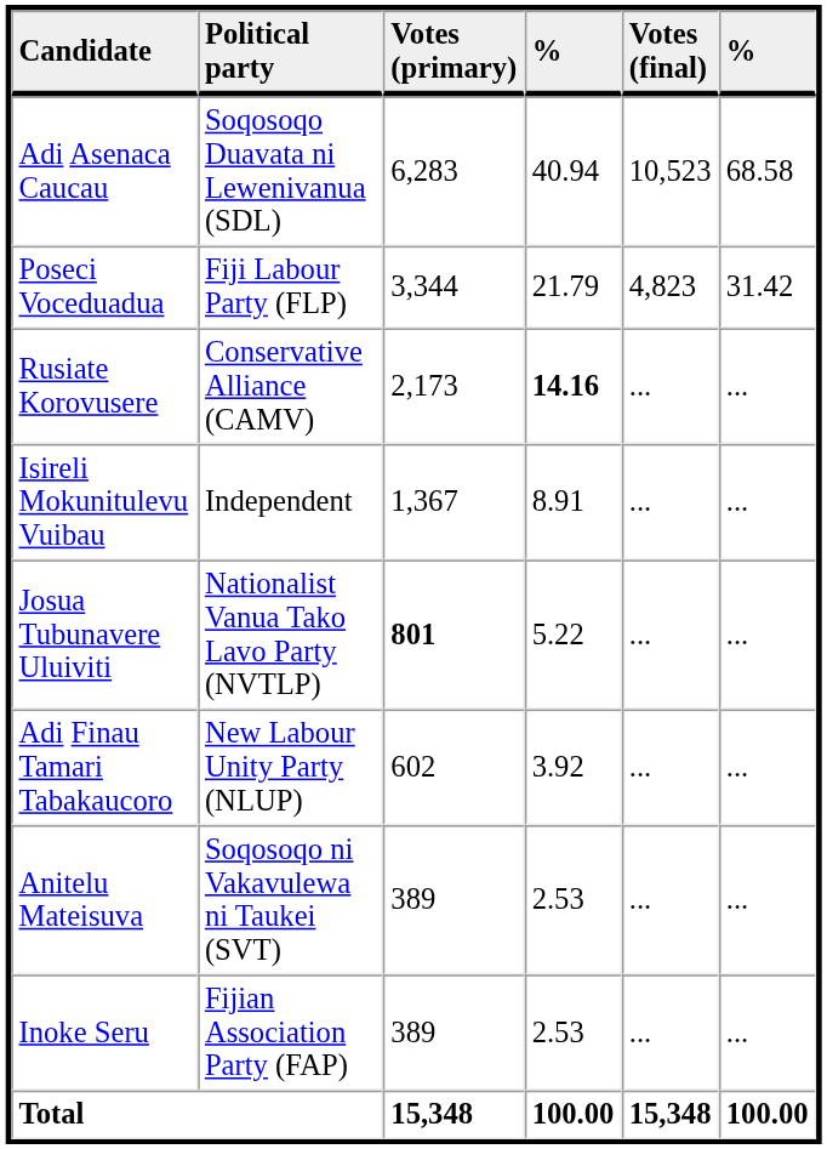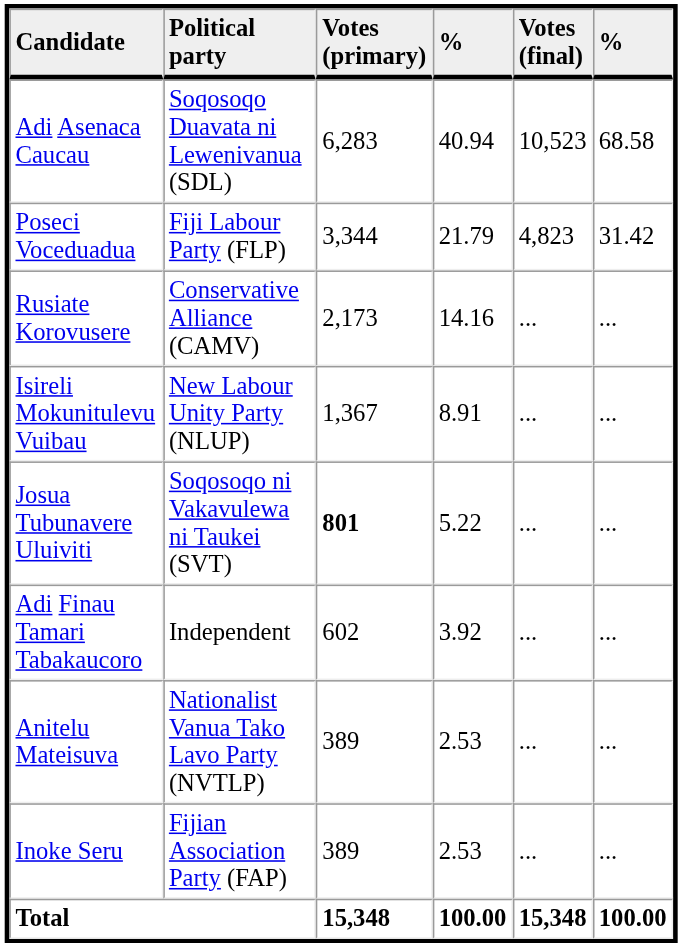Rusiate Korovusere | column 4: bold -> normal
Isireli Mokunitulevu Vuibau | Political party: Independent -> New Labour Unity Party (NLUP)
Josua Tubunavere Uluiviti | Political party: Nationalist Vanua Tako Lavo Party (NVTLP) -> Soqosoqo ni Vakavulewa ni Taukei (SVT)
Adi Finau Tamari Tabakaucoro | Political party: New Labour Unity Party (NLUP) -> Independent
Anitelu Mateisuva | Political party: Soqosoqo ni Vakavulewa ni Taukei (SVT) -> Nationalist Vanua Tako Lavo Party (NVTLP)
